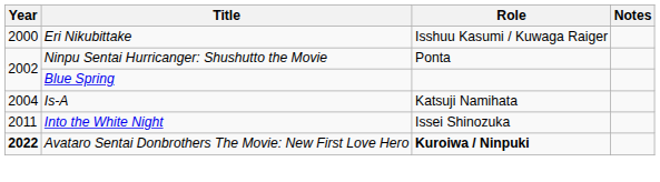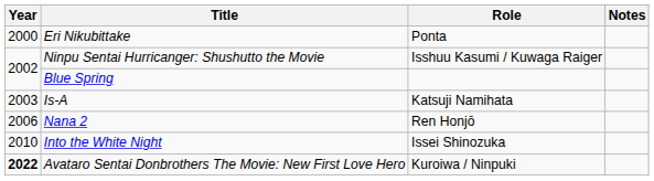Eri Nikubittake | Role: Isshuu Kasumi / Kuwaga Raiger -> Ponta
Ninpu Sentai Hurricanger: Shushutto the Movie | Role: Ponta -> Isshuu Kasumi / Kuwaga Raiger
Is-A | Year: 2004 -> 2003
+ row: 2006 | Nana 2 | Ren Honjō
Into the White Night | Year: 2011 -> 2010
Avataro Sentai Donbrothers The Movie: New First Love Hero | Role: bold -> normal
